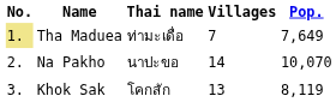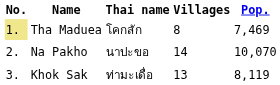Tha Maduea | Thai name: ท่ามะเดื่อ -> โคกสัก
Tha Maduea | Villages: 7 -> 8
Tha Maduea | Pop.: 7,649 -> 7,469
Khok Sak | Thai name: โคกสัก -> ท่ามะเดื่อ
